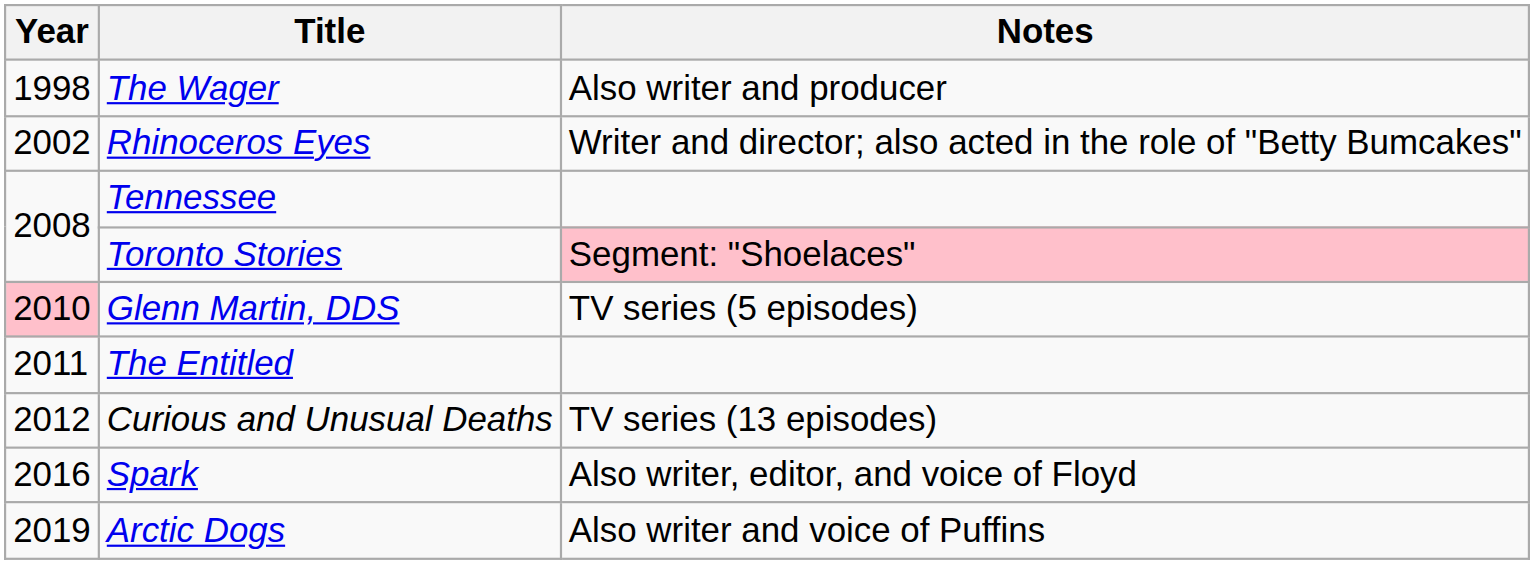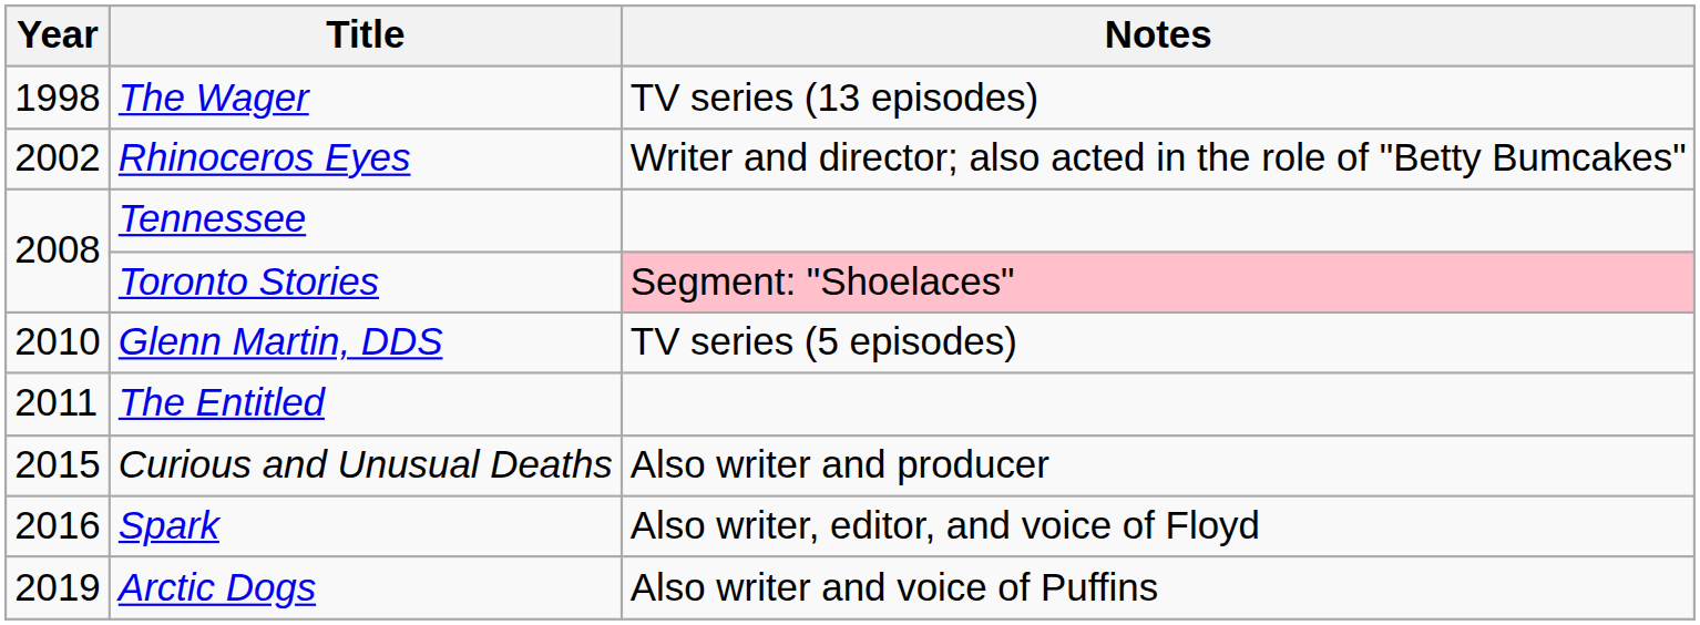The Wager | Notes: Also writer and producer -> TV series (13 episodes)
Glenn Martin, DDS | Year: pink background -> no background
Curious and Unusual Deaths | Year: 2012 -> 2015
Curious and Unusual Deaths | Notes: TV series (13 episodes) -> Also writer and producer
